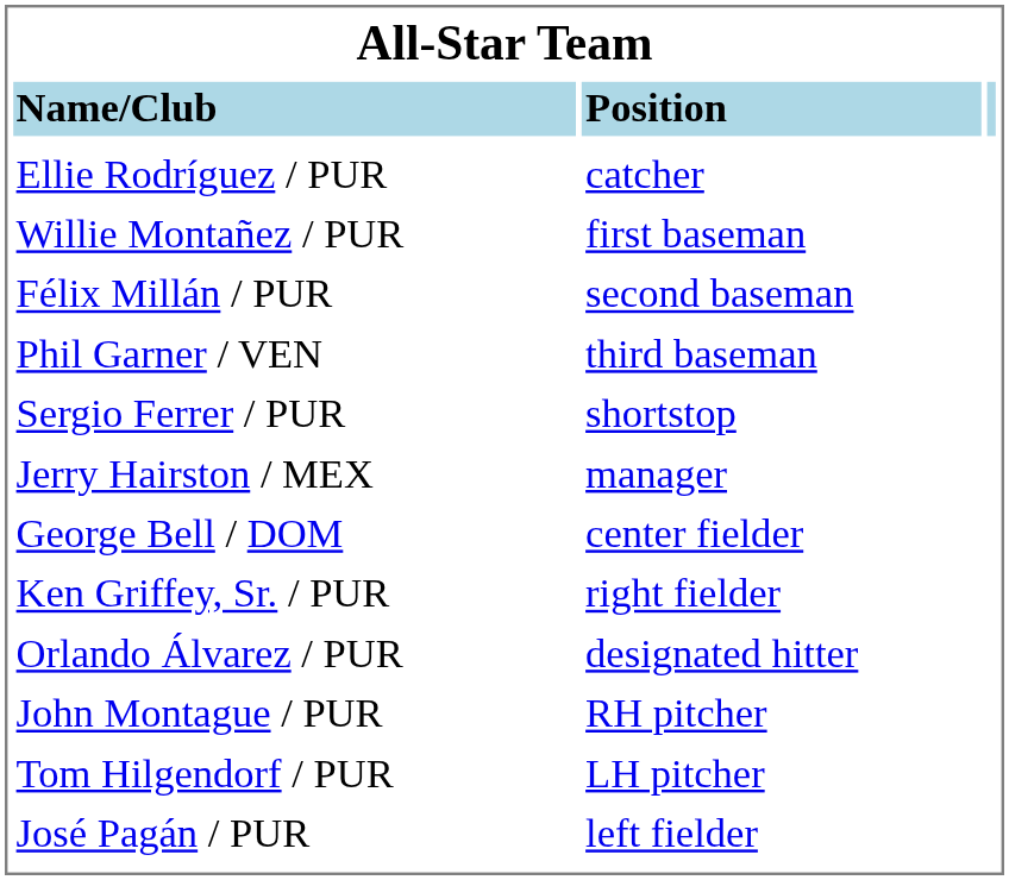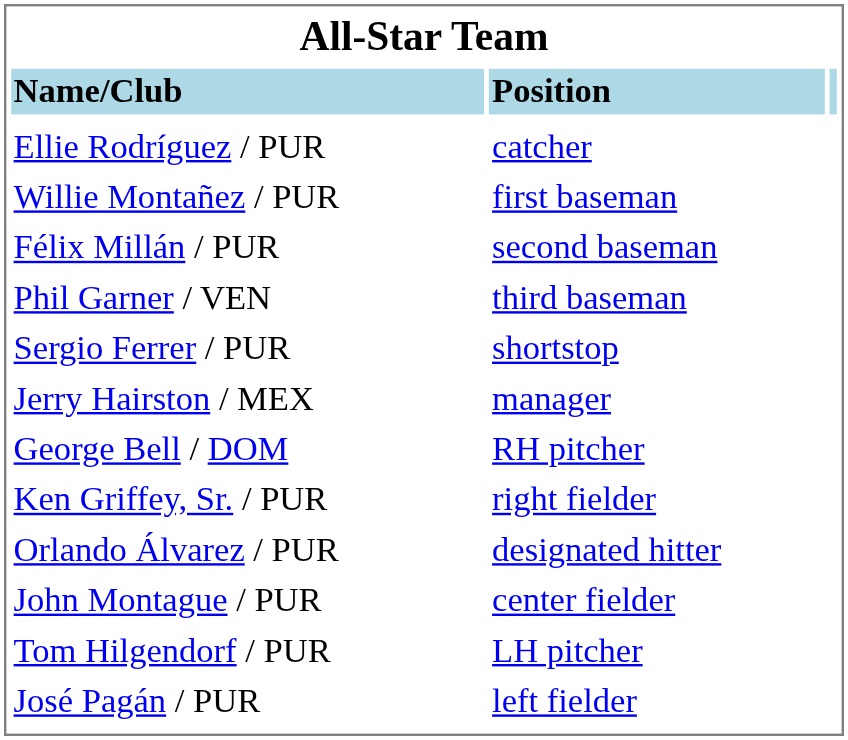George Bell / DOM | column 2: center fielder -> RH pitcher
John Montague / PUR | column 2: RH pitcher -> center fielder
